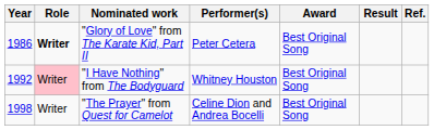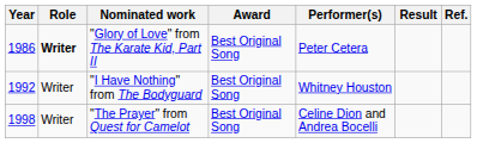columns swapped: Performer(s) <-> Award
"I Have Nothing" from The Bodyguard | Role: pink background -> no background
